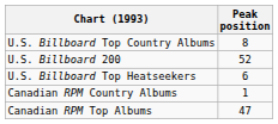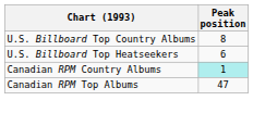- row: U.S. Billboard 200 | 52
Canadian RPM Country Albums | Peak position: no background -> paleturquoise background
